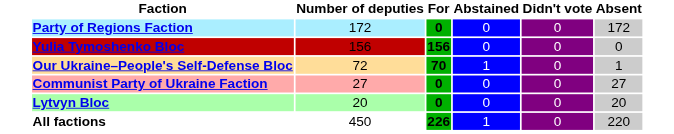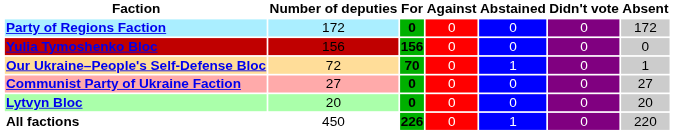+ column: Against | 0 | 0 | 0 | 0 | 0 | 0
